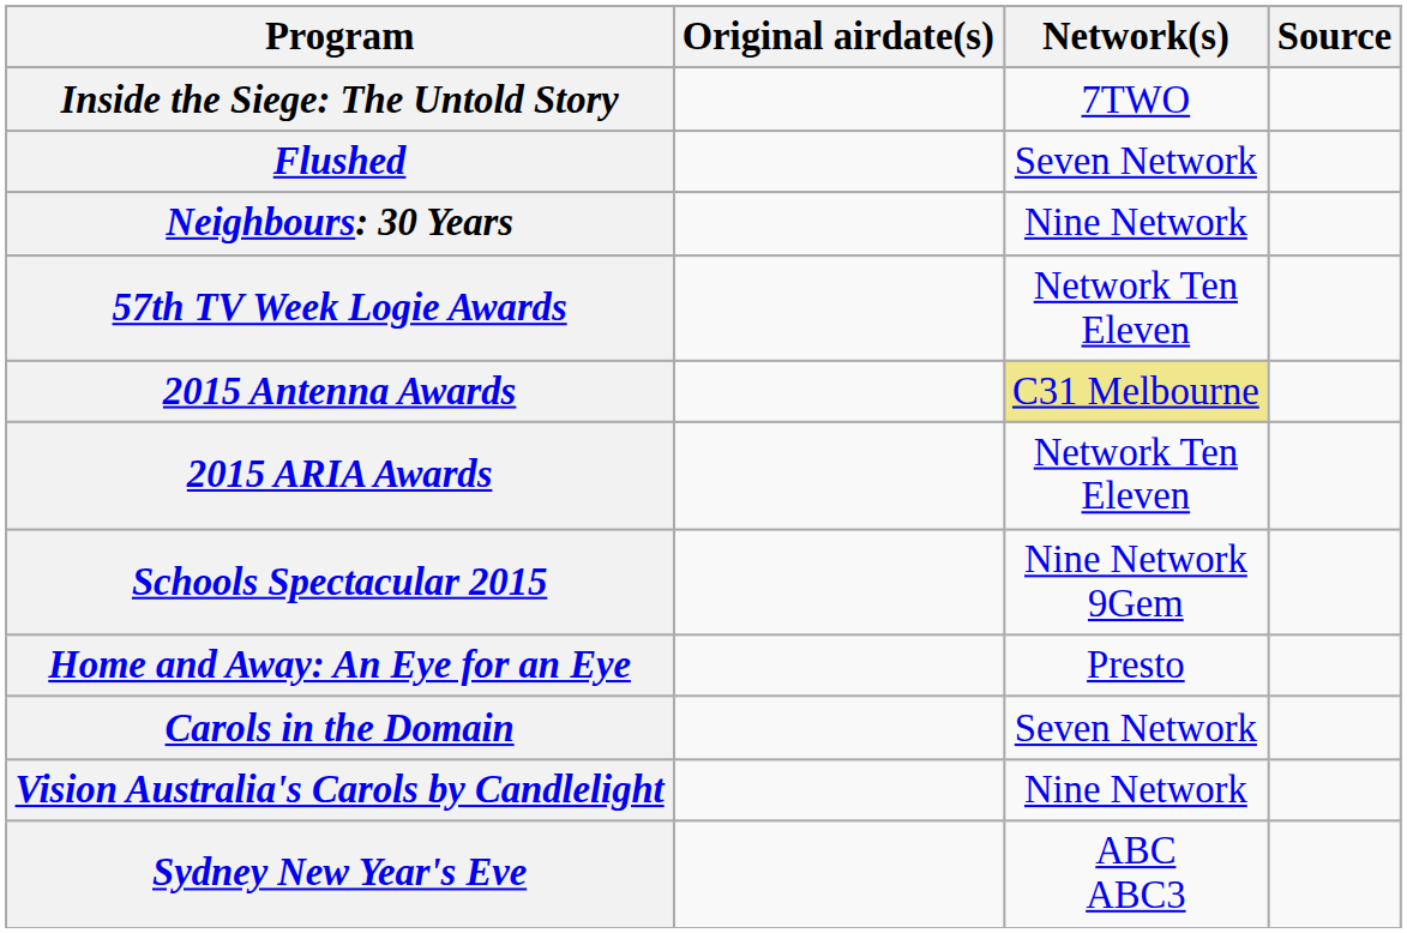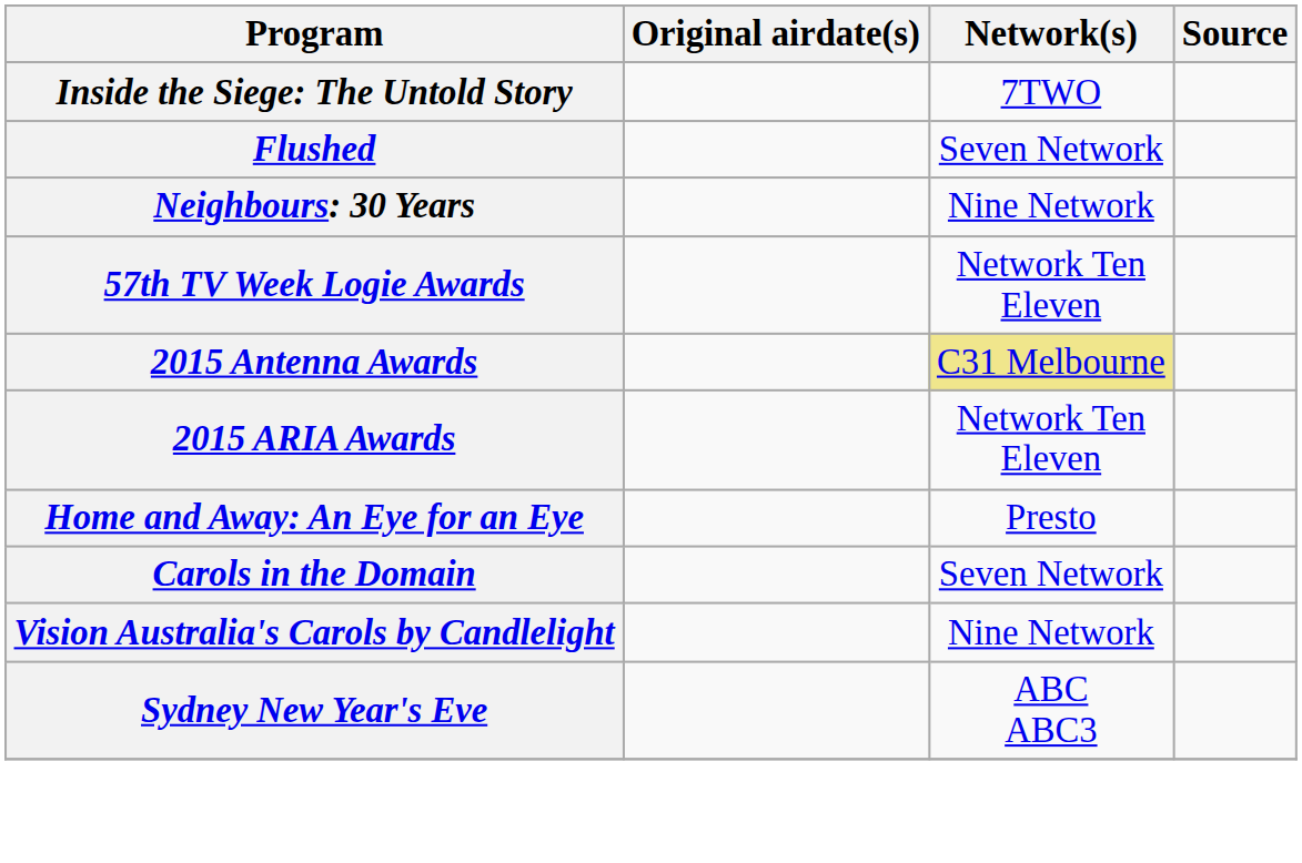- row: Schools Spectacular 2015 | Nine Network 9Gem
